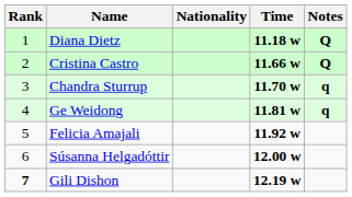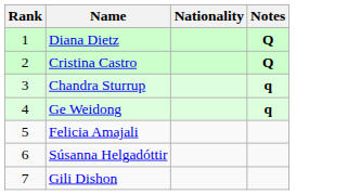- column: Time | 11.18 w | 11.66 w | 11.70 w | 11.81 w | 11.92 w | 12.00 w | 12.19 w
Gili Dishon | Rank: bold -> normal
